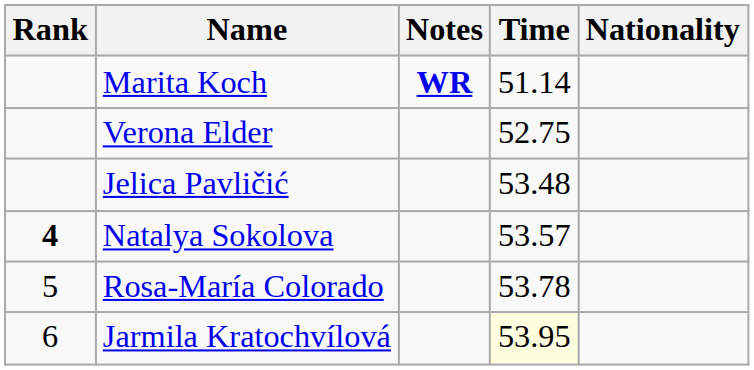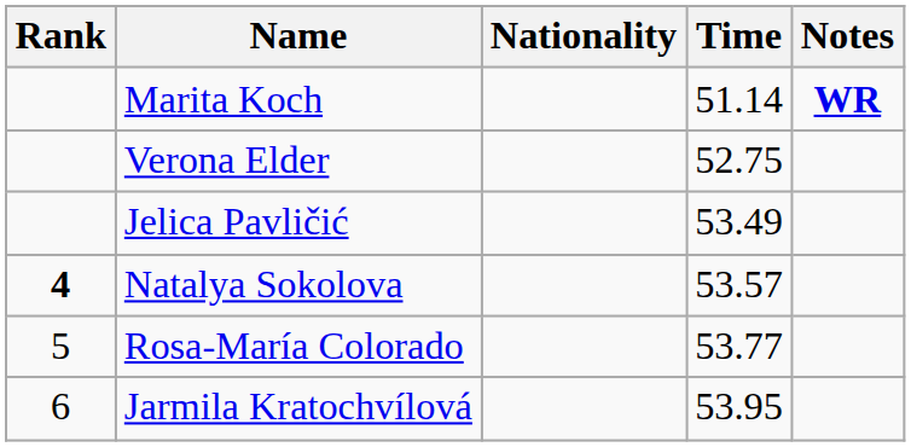columns swapped: Nationality <-> Notes
Jelica Pavličić | Time: 53.48 -> 53.49
Rosa-María Colorado | Time: 53.78 -> 53.77
Jarmila Kratochvílová | Time: lightyellow background -> no background
